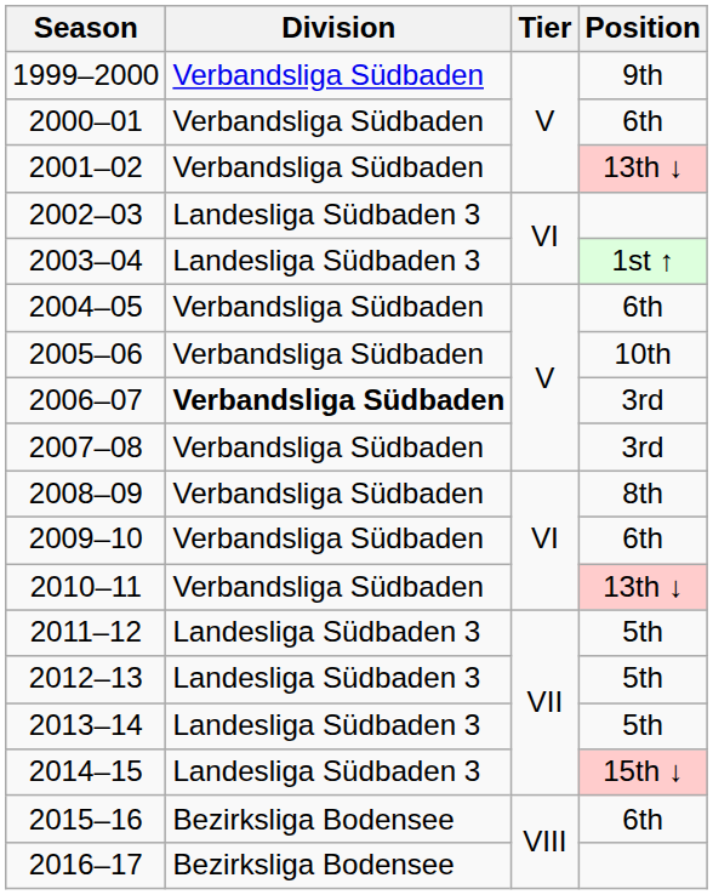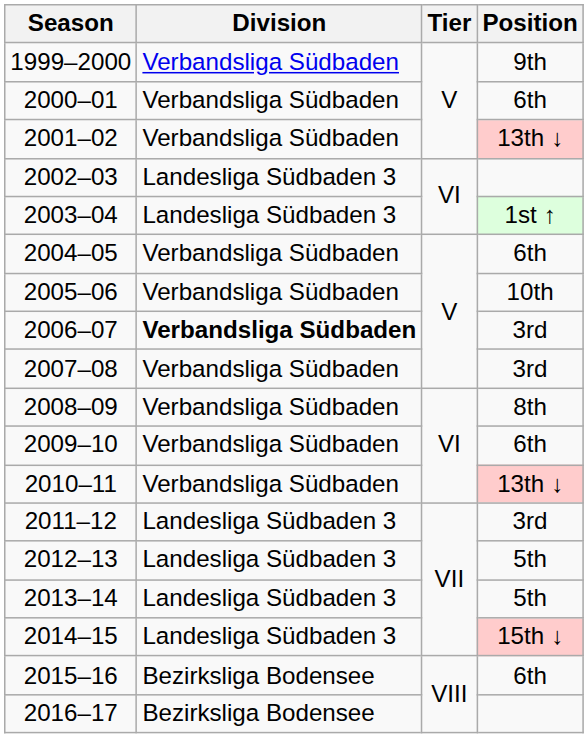2011–12 | Position: 5th -> 3rd
